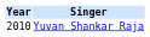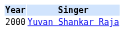Yuvan Shankar Raja | Year: 2010 -> 2000
